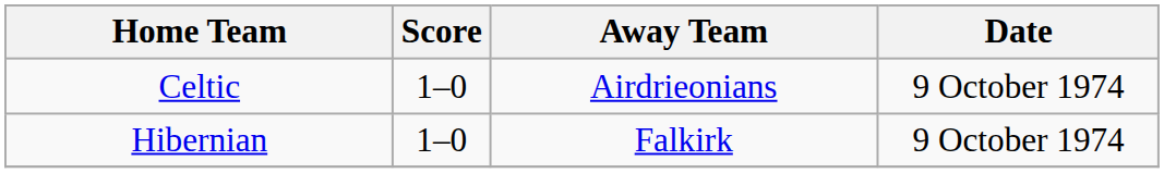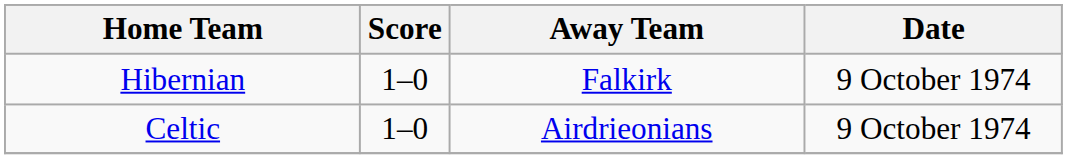rows swapped: Celtic <-> Hibernian
